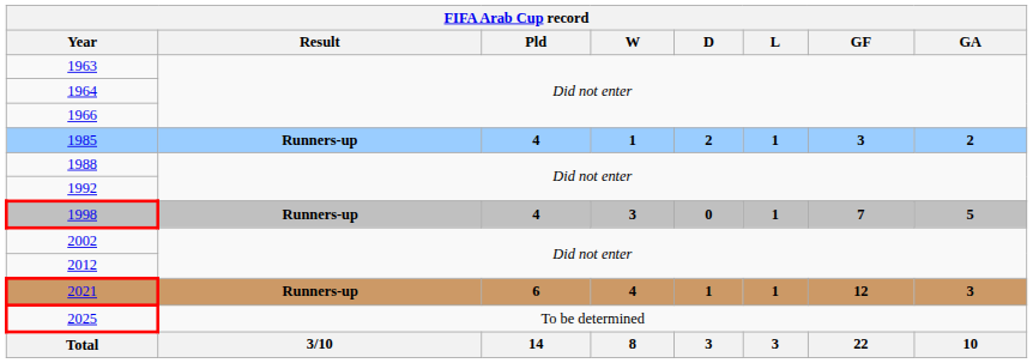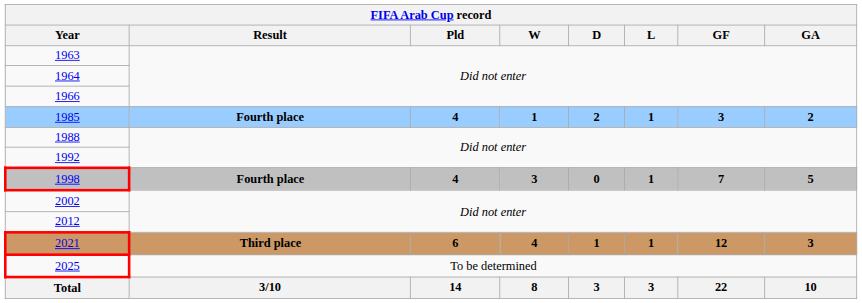1985 | Result: Runners-up -> Fourth place
1998 | Result: Runners-up -> Fourth place
2021 | Result: Runners-up -> Third place
